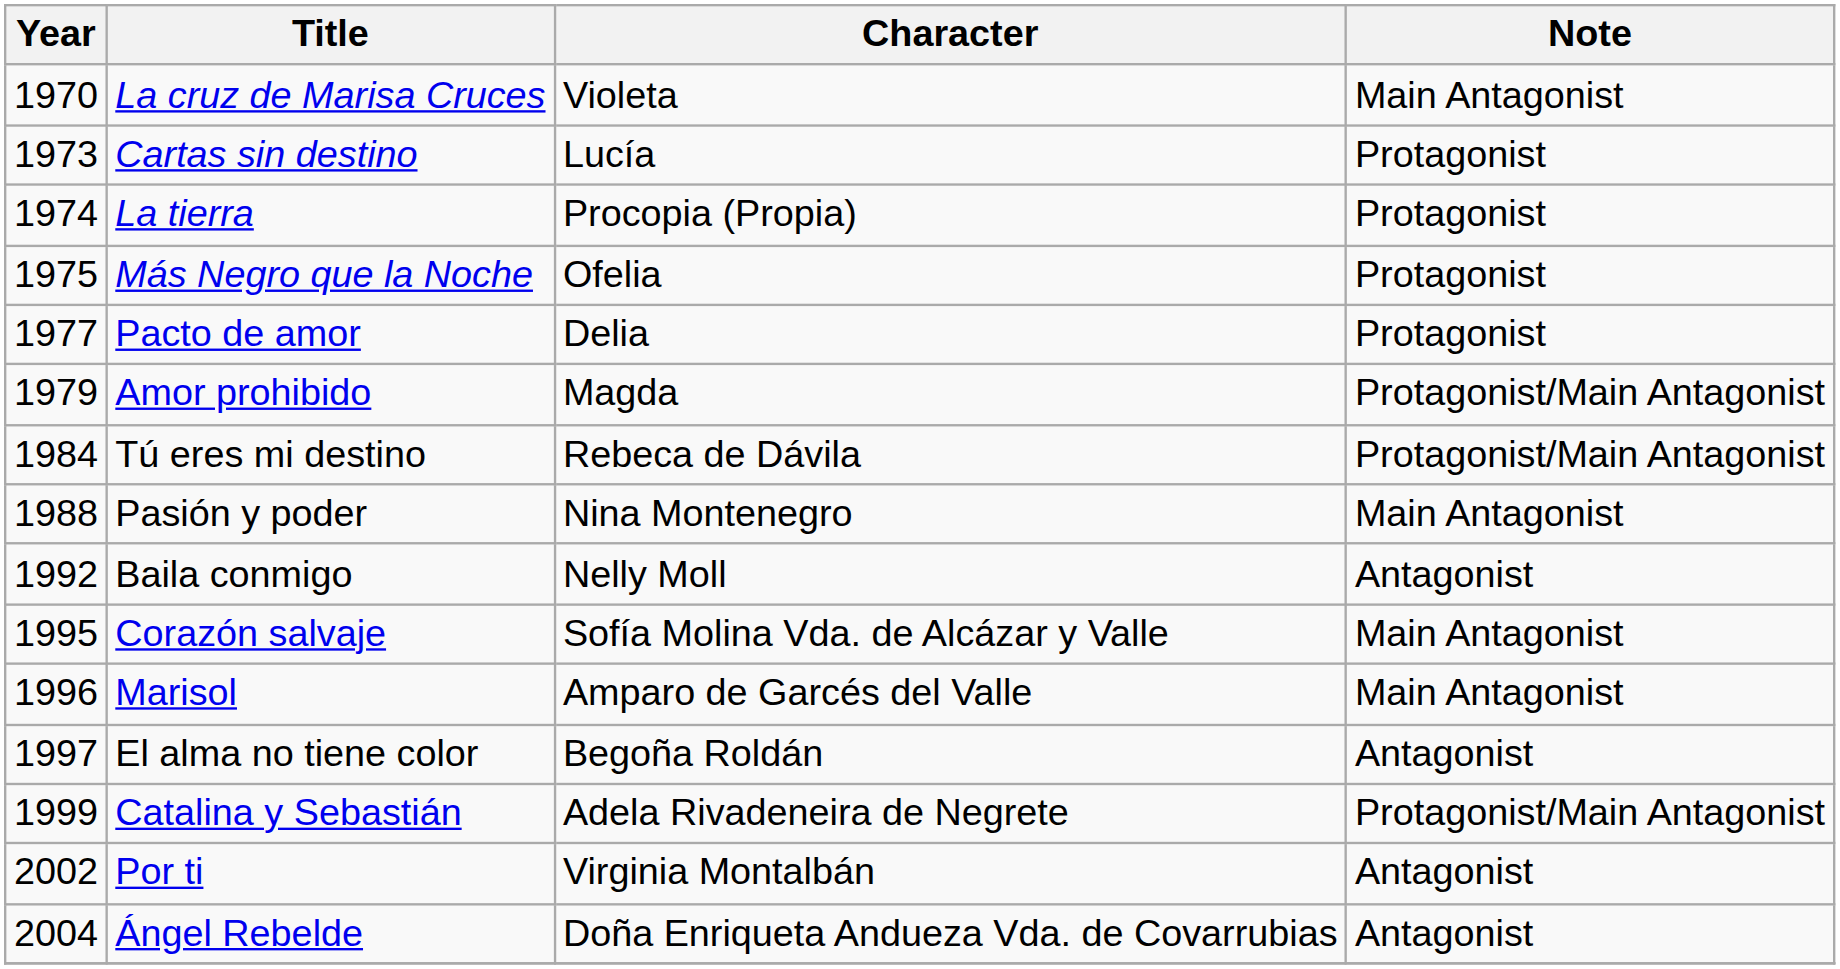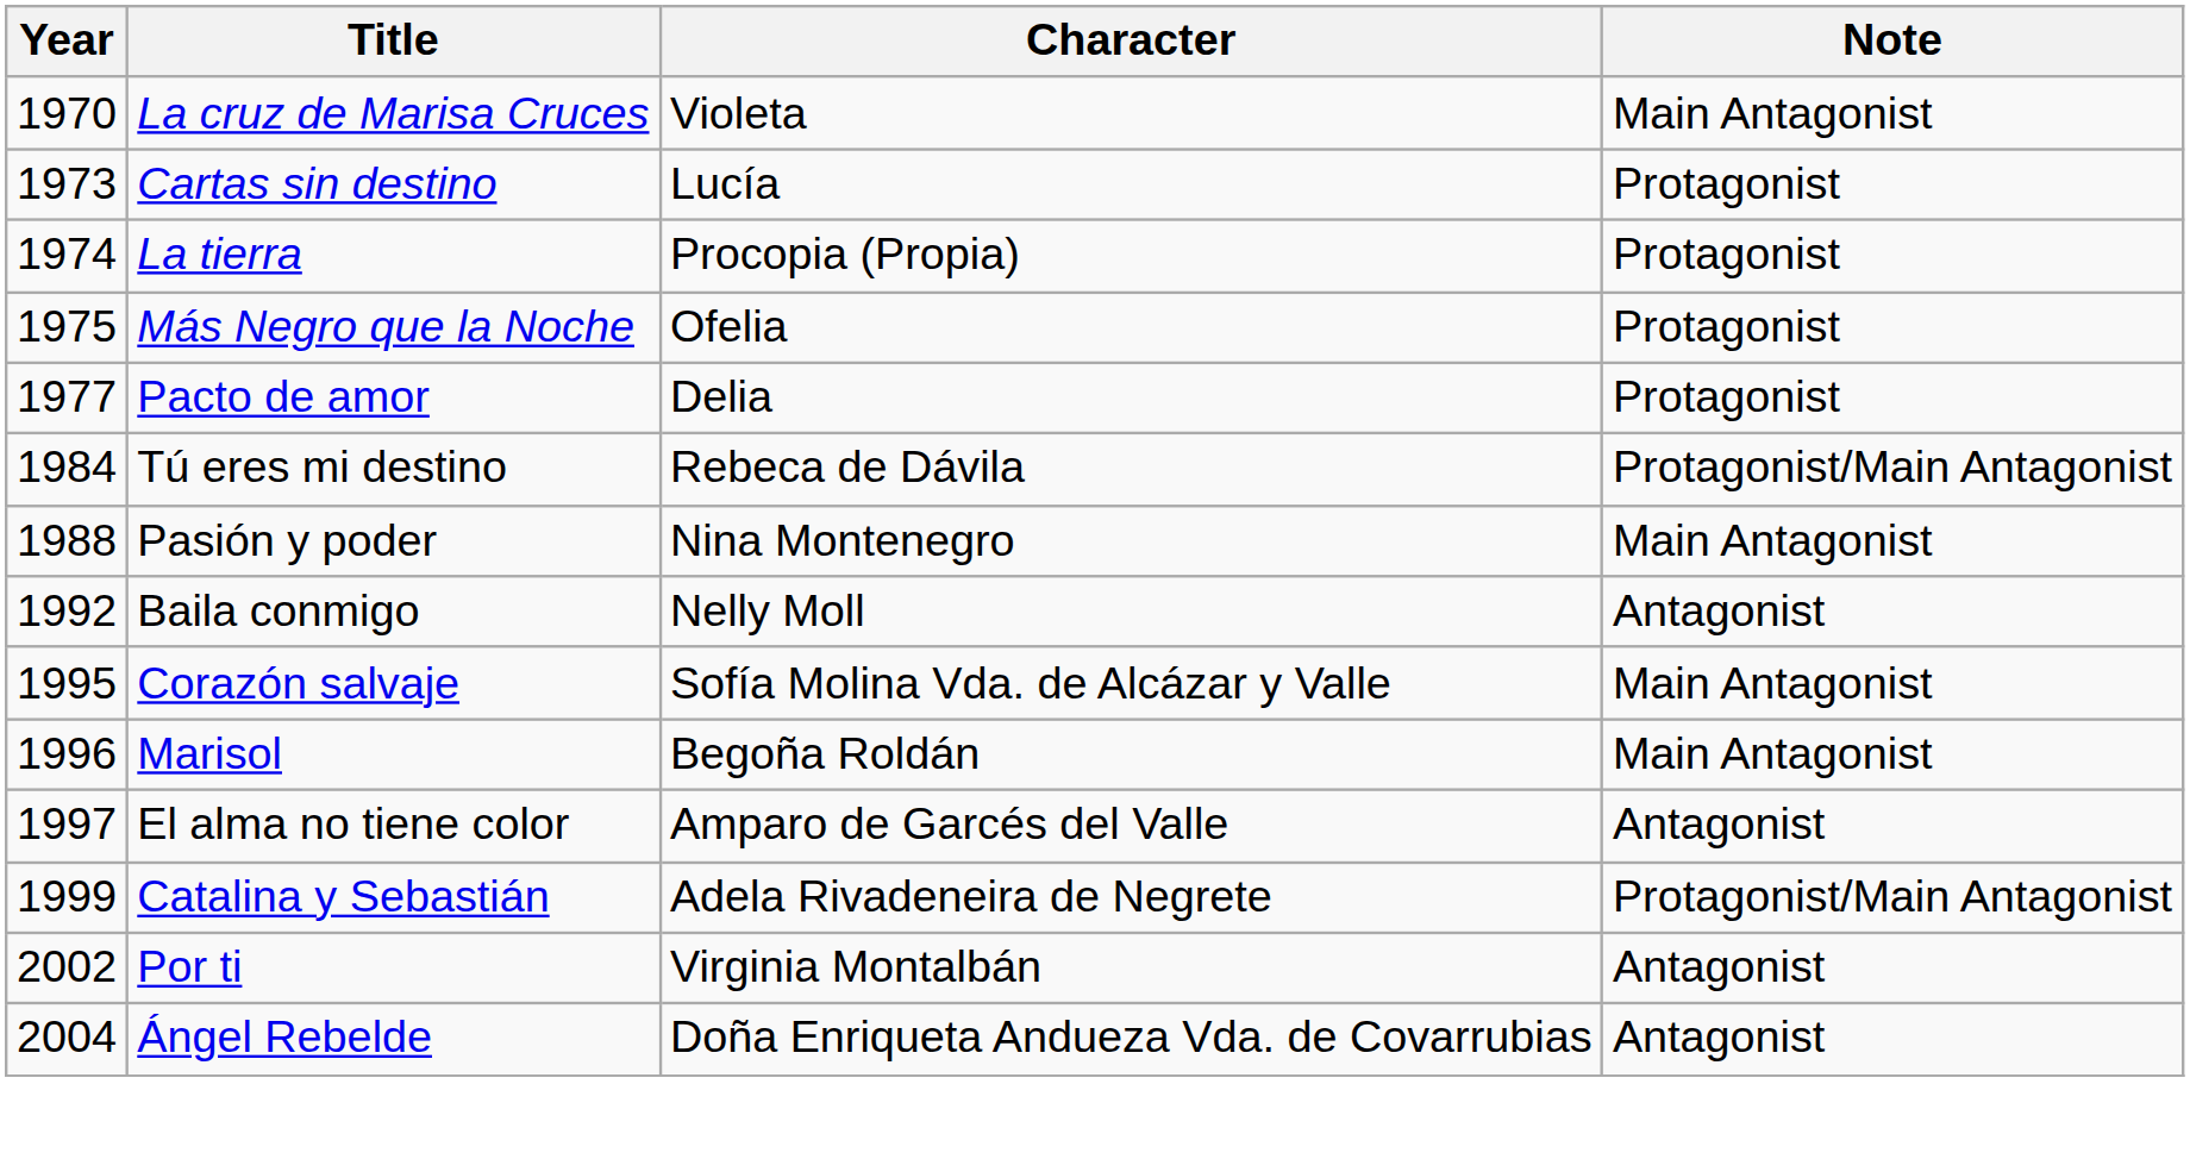- row: 1979 | Amor prohibido | Magda | Protagonist/Main Antagonist
Marisol | Character: Amparo de Garcés del Valle -> Begoña Roldán
El alma no tiene color | Character: Begoña Roldán -> Amparo de Garcés del Valle
